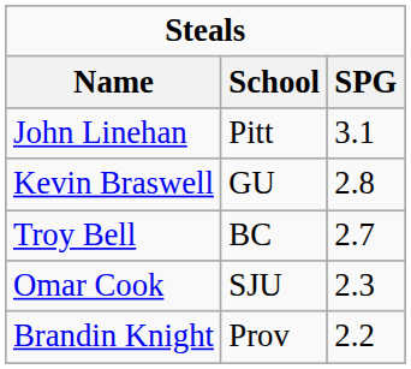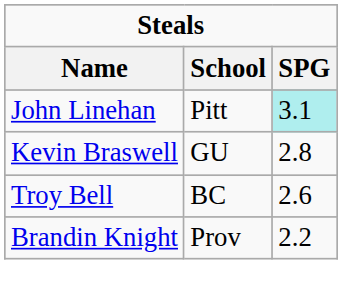John Linehan | SPG: no background -> paleturquoise background
Troy Bell | SPG: 2.7 -> 2.6
- row: Omar Cook | SJU | 2.3
